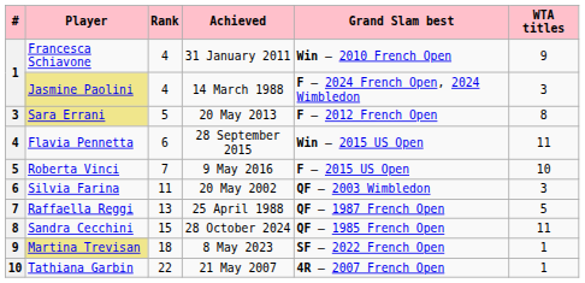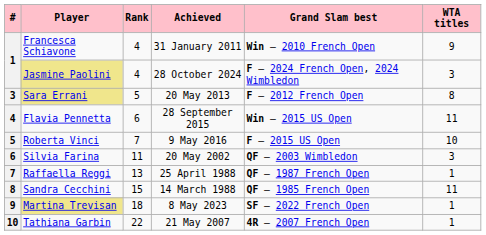Jasmine Paolini | Achieved: 14 March 1988 -> 28 October 2024
Raffaella Reggi | WTA titles: 5 -> 1
Sandra Cecchini | Achieved: 28 October 2024 -> 14 March 1988
